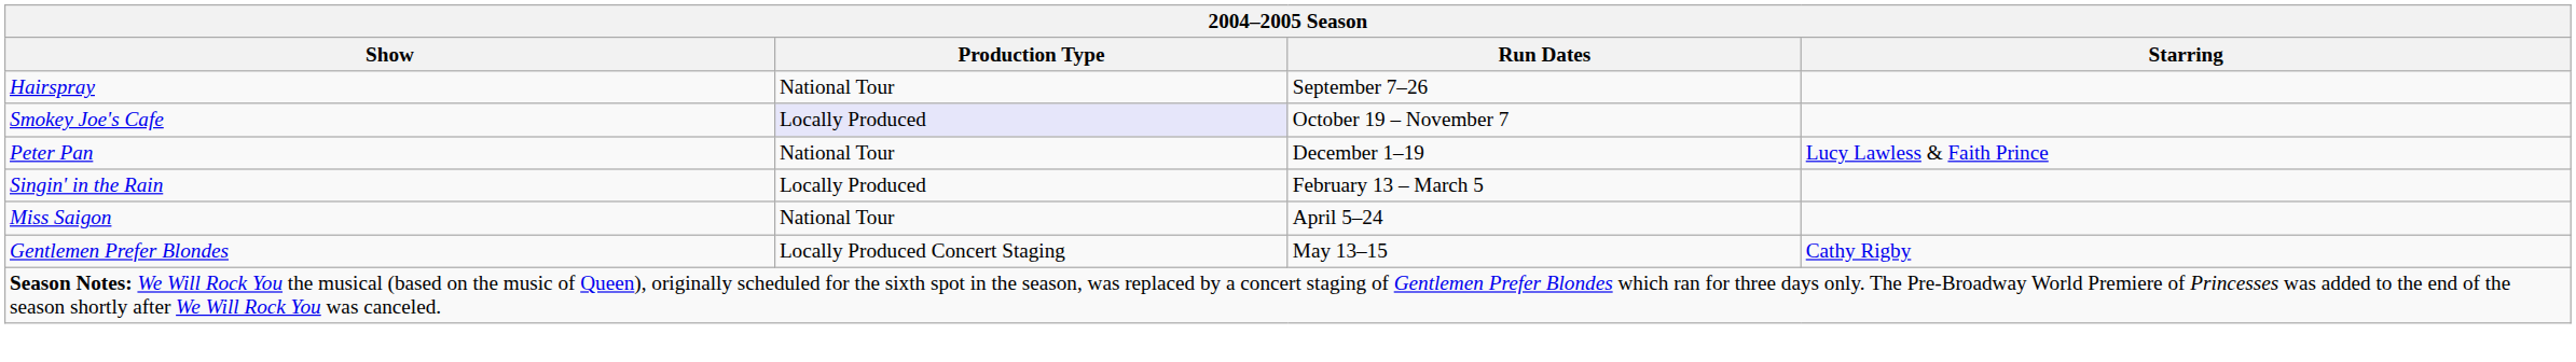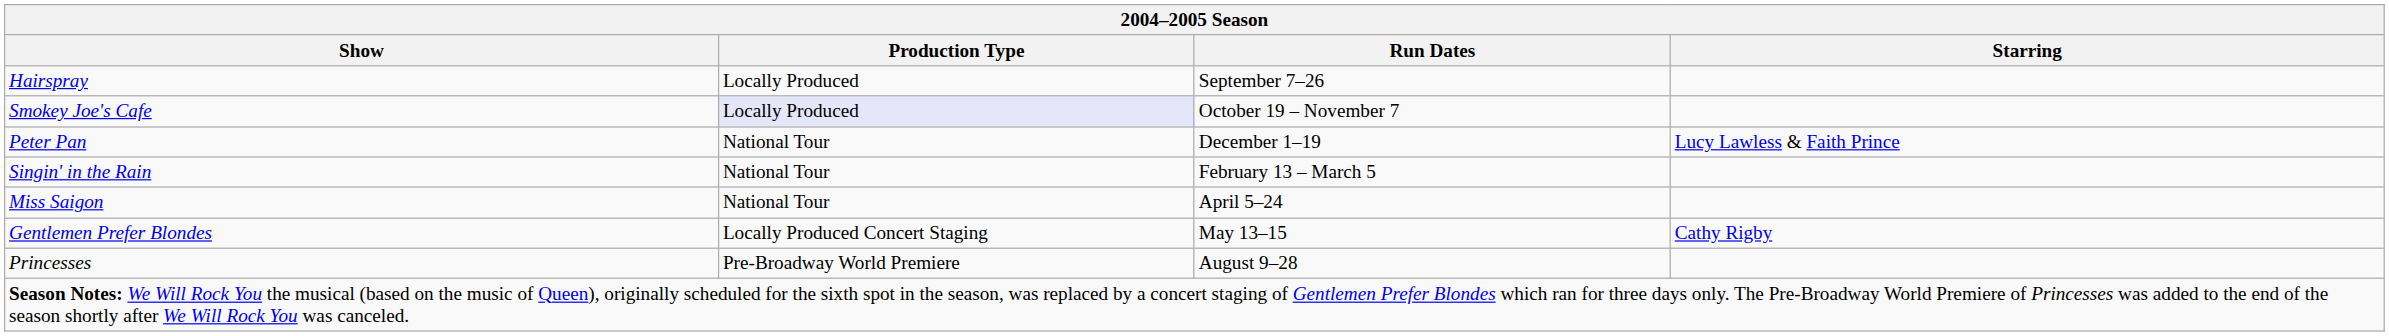Hairspray | Production Type: National Tour -> Locally Produced
Singin' in the Rain | Production Type: Locally Produced -> National Tour
+ row: Princesses | Pre-Broadway World Premiere | August 9–28
